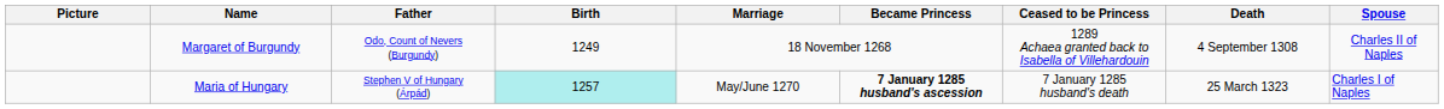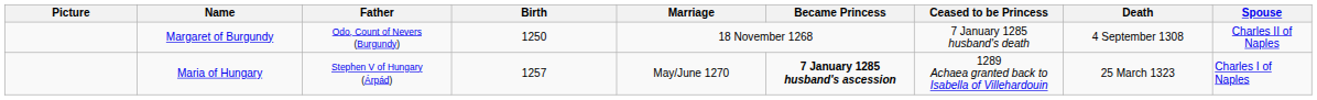Margaret of Burgundy | Birth: 1249 -> 1250
Margaret of Burgundy | Ceased to be Princess: 1289 Achaea granted back to Isabella of Villehardouin -> 7 January 1285 husband's death
Maria of Hungary | Birth: paleturquoise background -> no background
Maria of Hungary | Ceased to be Princess: 7 January 1285 husband's death -> 1289 Achaea granted back to Isabella of Villehardouin
